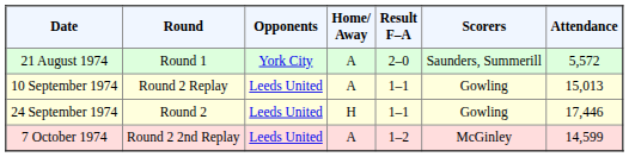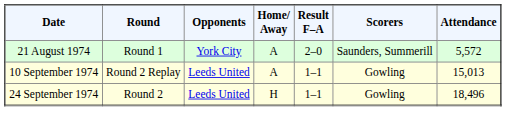24 September 1974 | Attendance: 17,446 -> 18,496
- row: 7 October 1974 | Round 2 2nd Replay | Leeds United | A | 1–2 | McGinley | 14,599
